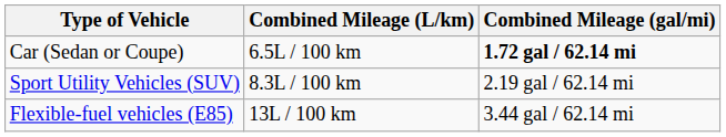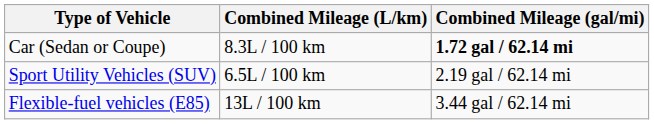Car (Sedan or Coupe) | Combined Mileage (L/km): 6.5L / 100 km -> 8.3L / 100 km
Sport Utility Vehicles (SUV) | Combined Mileage (L/km): 8.3L / 100 km -> 6.5L / 100 km
